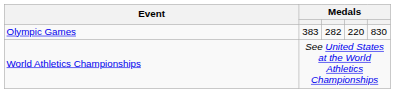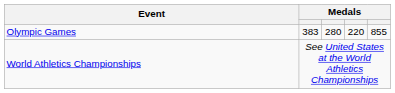Olympic Games | column 3: 282 -> 280
Olympic Games | column 5: 830 -> 855
